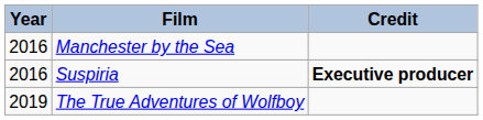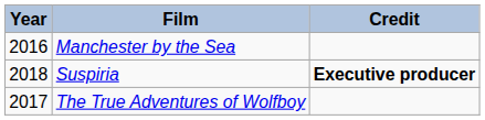Suspiria | Year: 2016 -> 2018
The True Adventures of Wolfboy | Year: 2019 -> 2017
